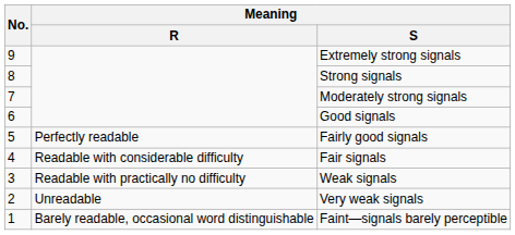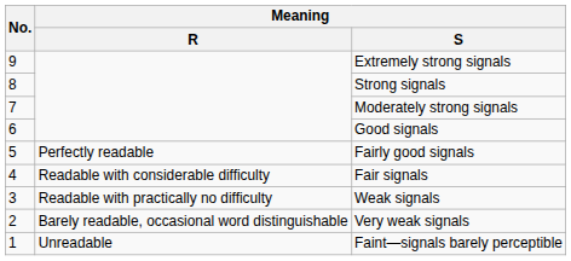Very weak signals | Meaning / R: Unreadable -> Barely readable, occasional word distinguishable
Faint—signals barely perceptible | Meaning / R: Barely readable, occasional word distinguishable -> Unreadable
